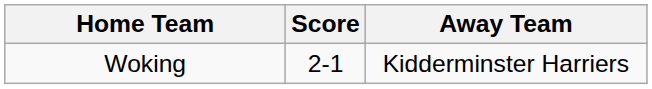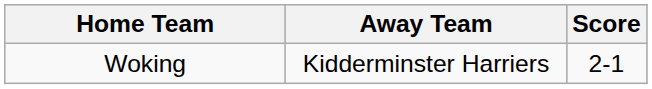columns swapped: Score <-> Away Team
